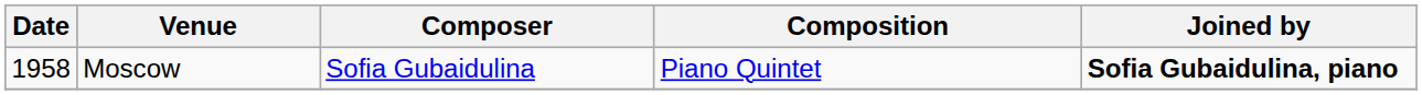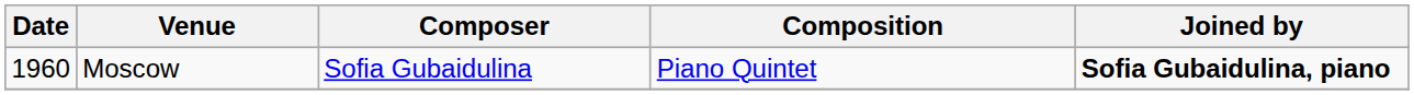Moscow | Date: 1958 -> 1960
